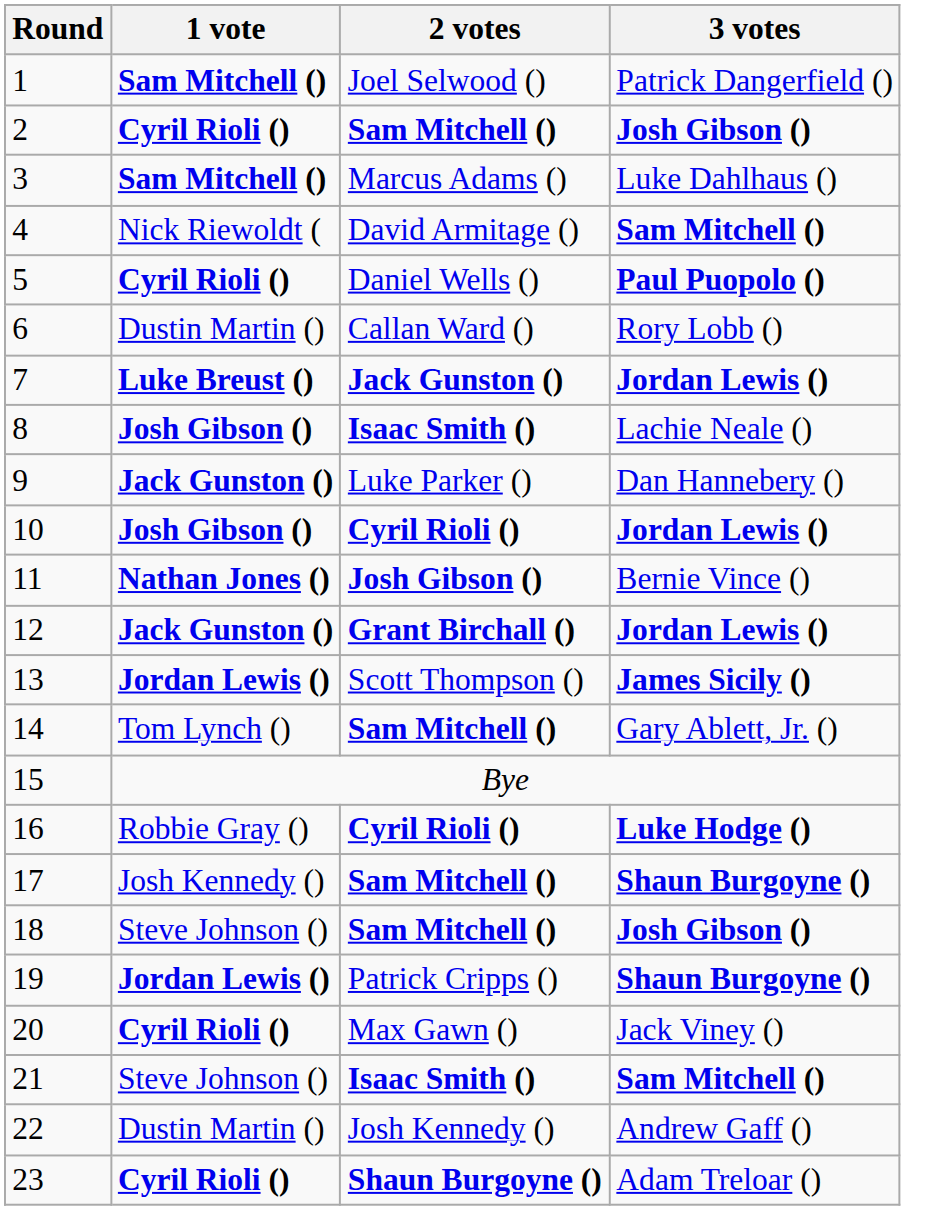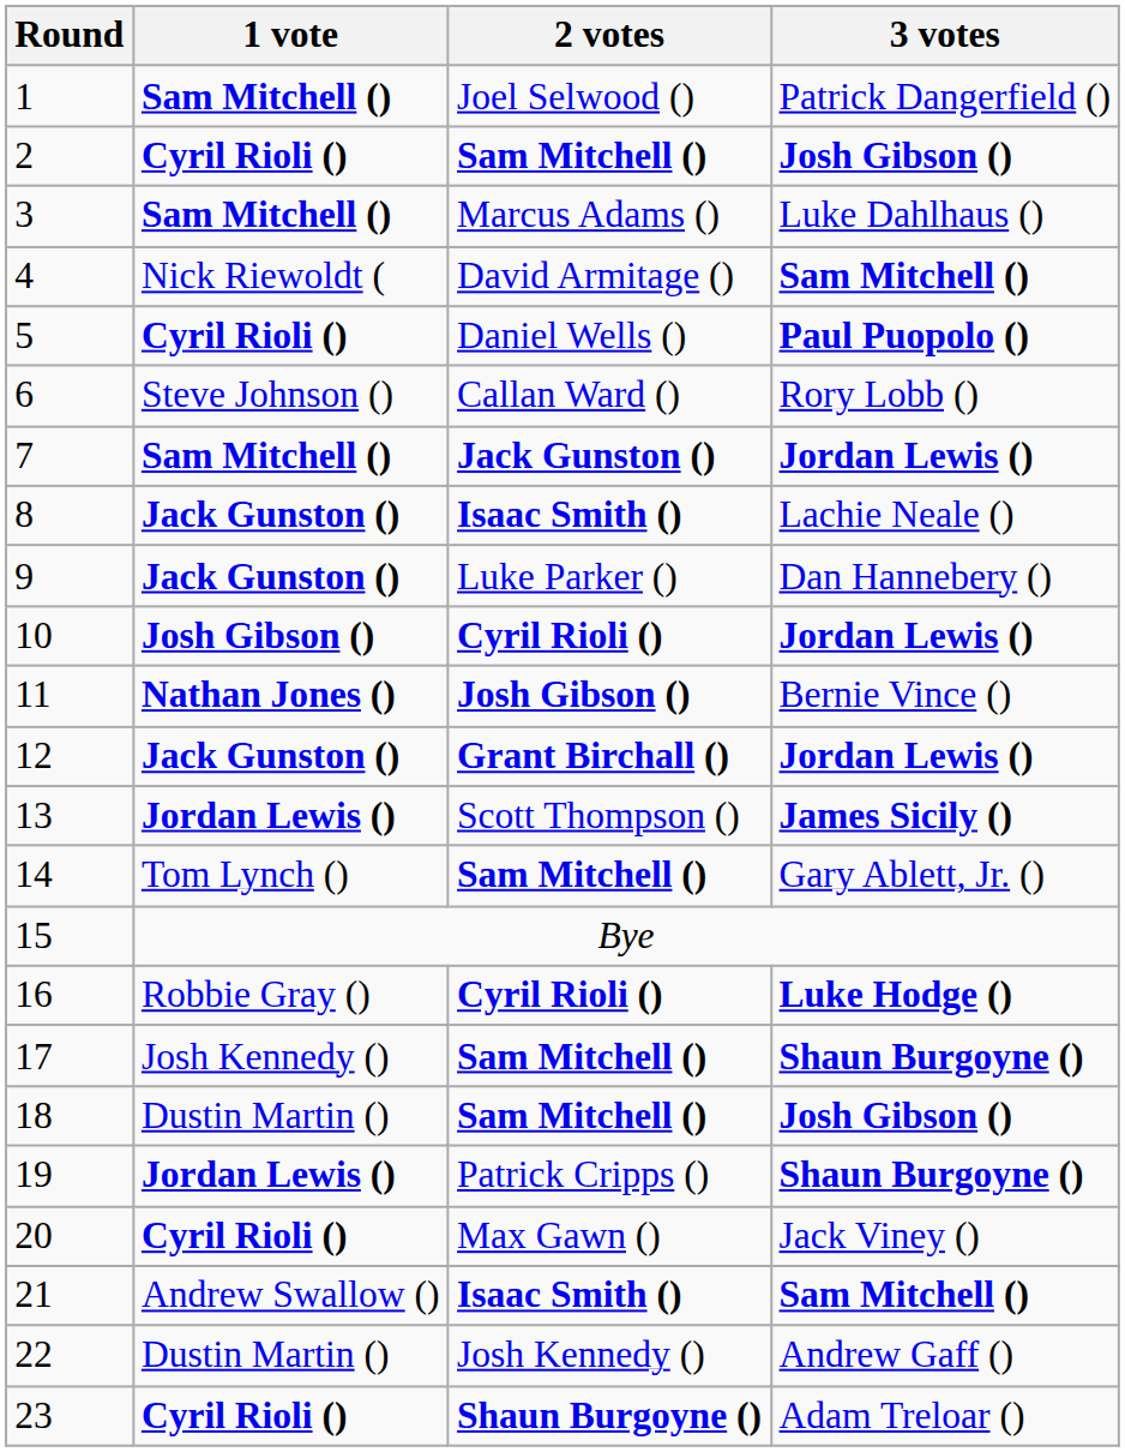6 | 1 vote: Dustin Martin () -> Steve Johnson ()
7 | 1 vote: Luke Breust () -> Sam Mitchell ()
8 | 1 vote: Josh Gibson () -> Jack Gunston ()
18 | 1 vote: Steve Johnson () -> Dustin Martin ()
21 | 1 vote: Steve Johnson () -> Andrew Swallow ()
